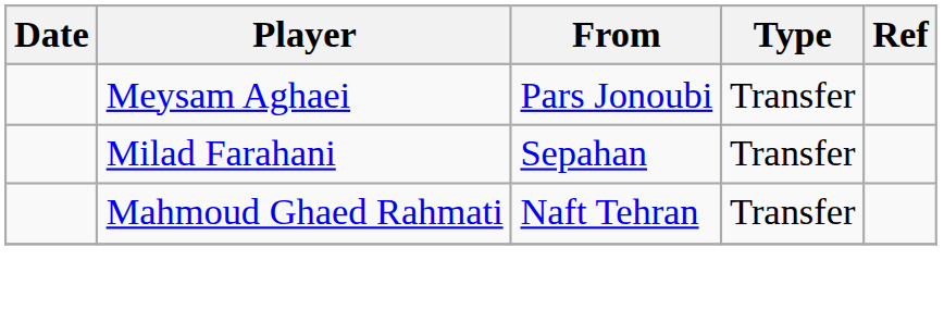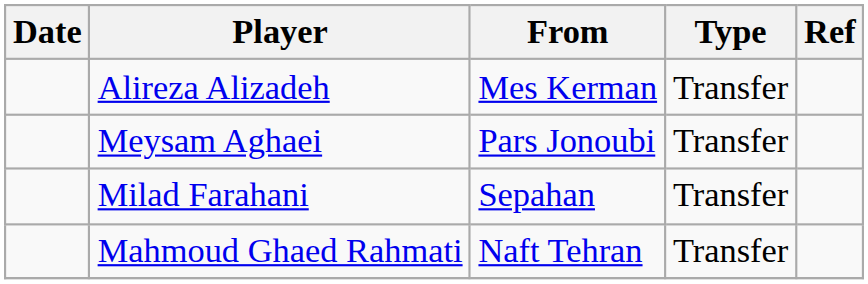+ row: Alireza Alizadeh | Mes Kerman | Transfer
